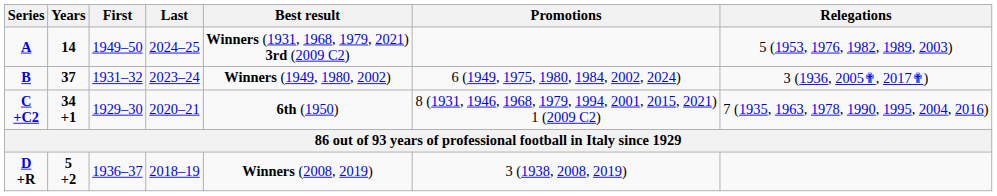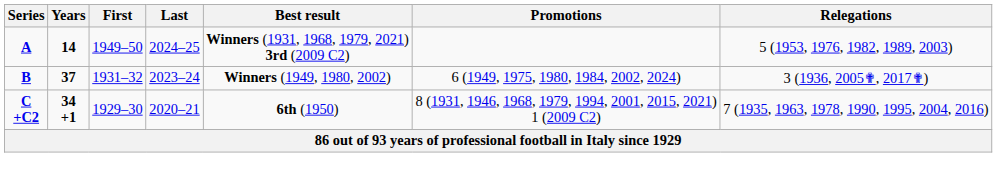- row: D +R | 5 +2 | 1936–37 | 2018–19 | Winners (2008, 2019) | 3 (1938, 2008, 2019)
